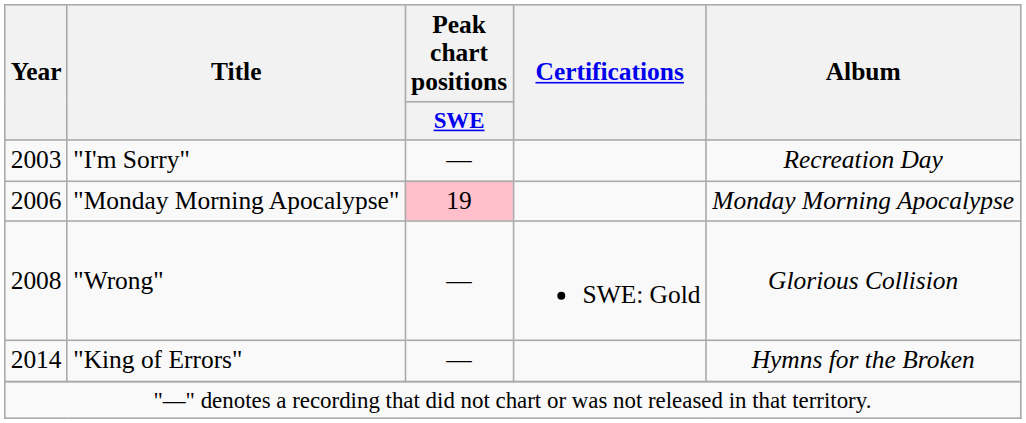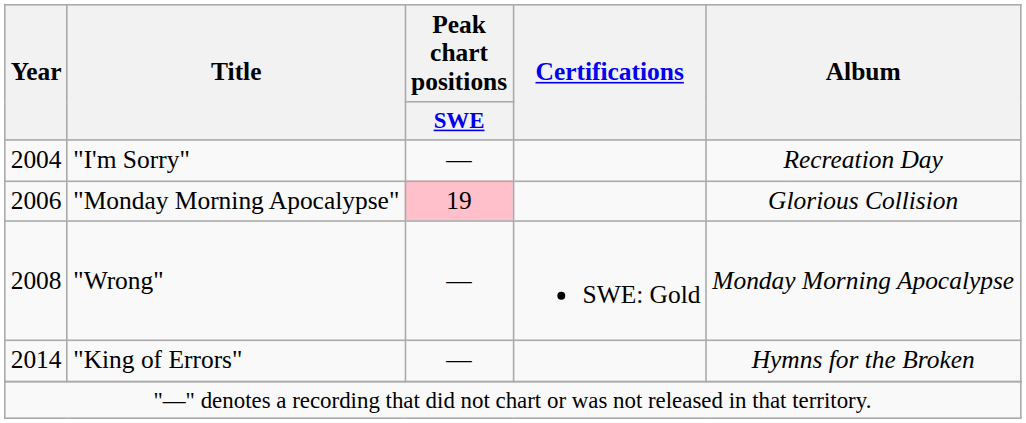"I'm Sorry" | Year: 2003 -> 2004
"Monday Morning Apocalypse" | Album: Monday Morning Apocalypse -> Glorious Collision
"Wrong" | Album: Glorious Collision -> Monday Morning Apocalypse
